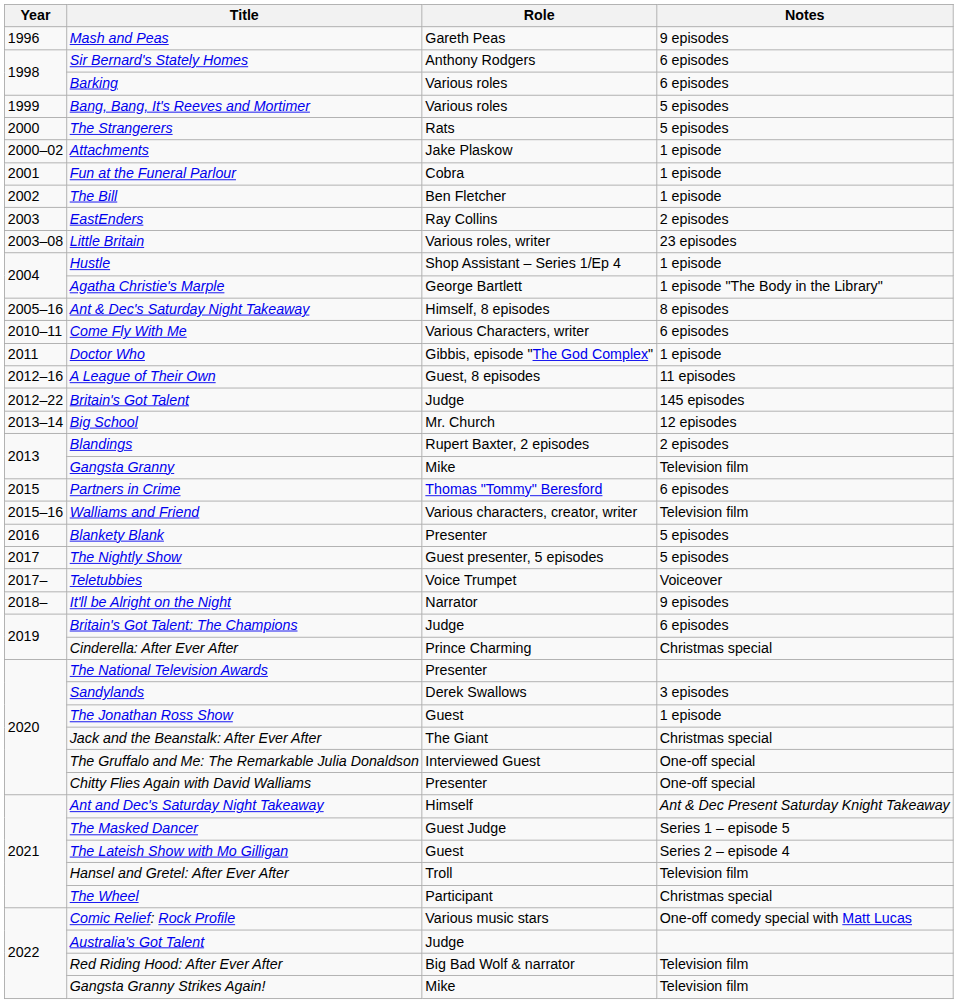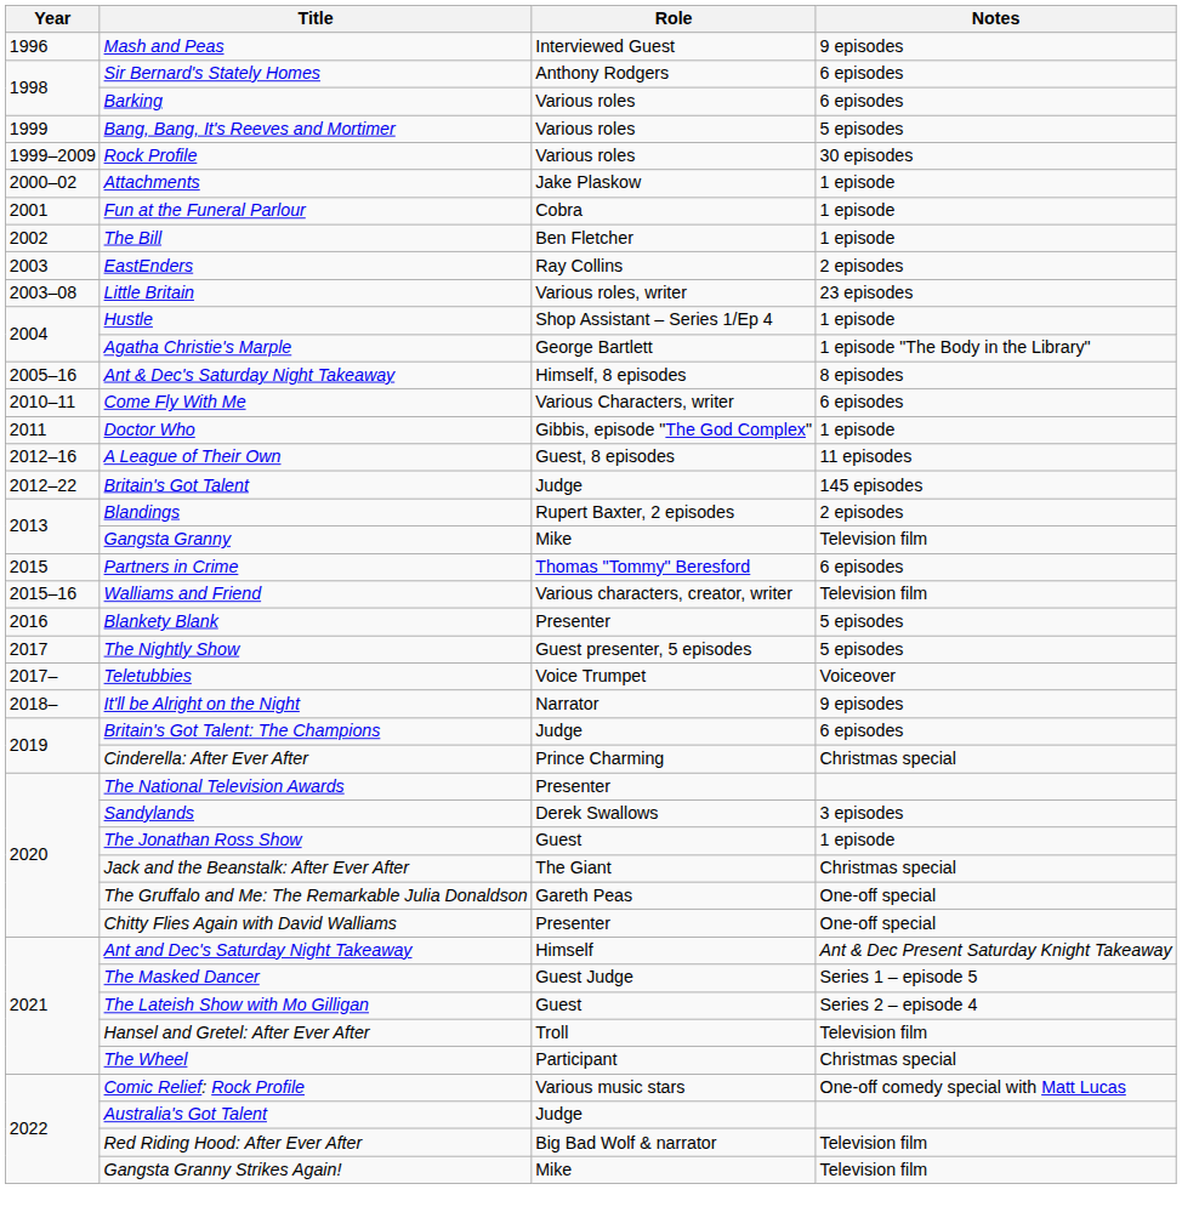Mash and Peas | Role: Gareth Peas -> Interviewed Guest
+ row: 1999–2009 | Rock Profile | Various roles | 30 episodes
- row: 2000 | The Strangerers | Rats | 5 episodes
- row: 2013–14 | Big School | Mr. Church | 12 episodes
The Gruffalo and Me: The Remarkable Julia Donaldson | Role: Interviewed Guest -> Gareth Peas
